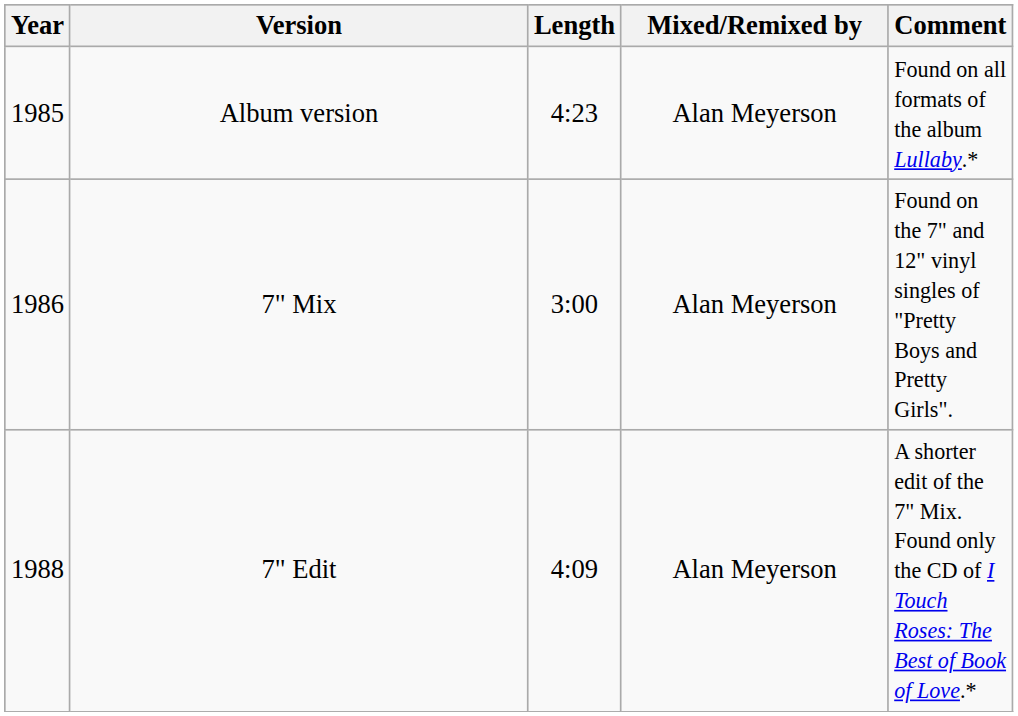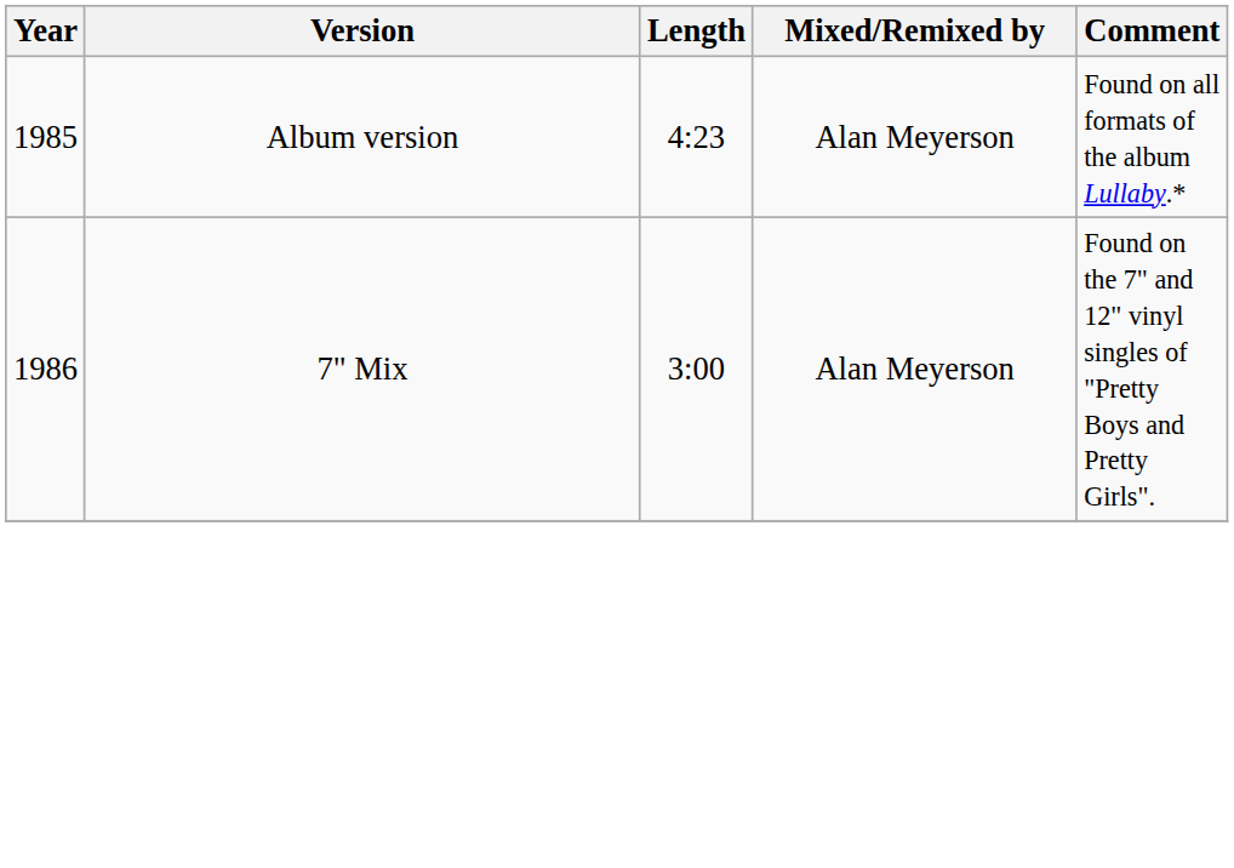- row: 1988 | 7" Edit | 4:09 | Alan Meyerson | A shorter edit of the 7" Mix. Found only the CD of I Touch Roses: The Best of Book of Love.*
